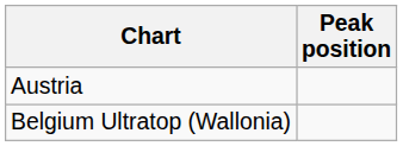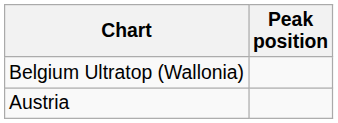rows swapped: Austria <-> Belgium Ultratop (Wallonia)
